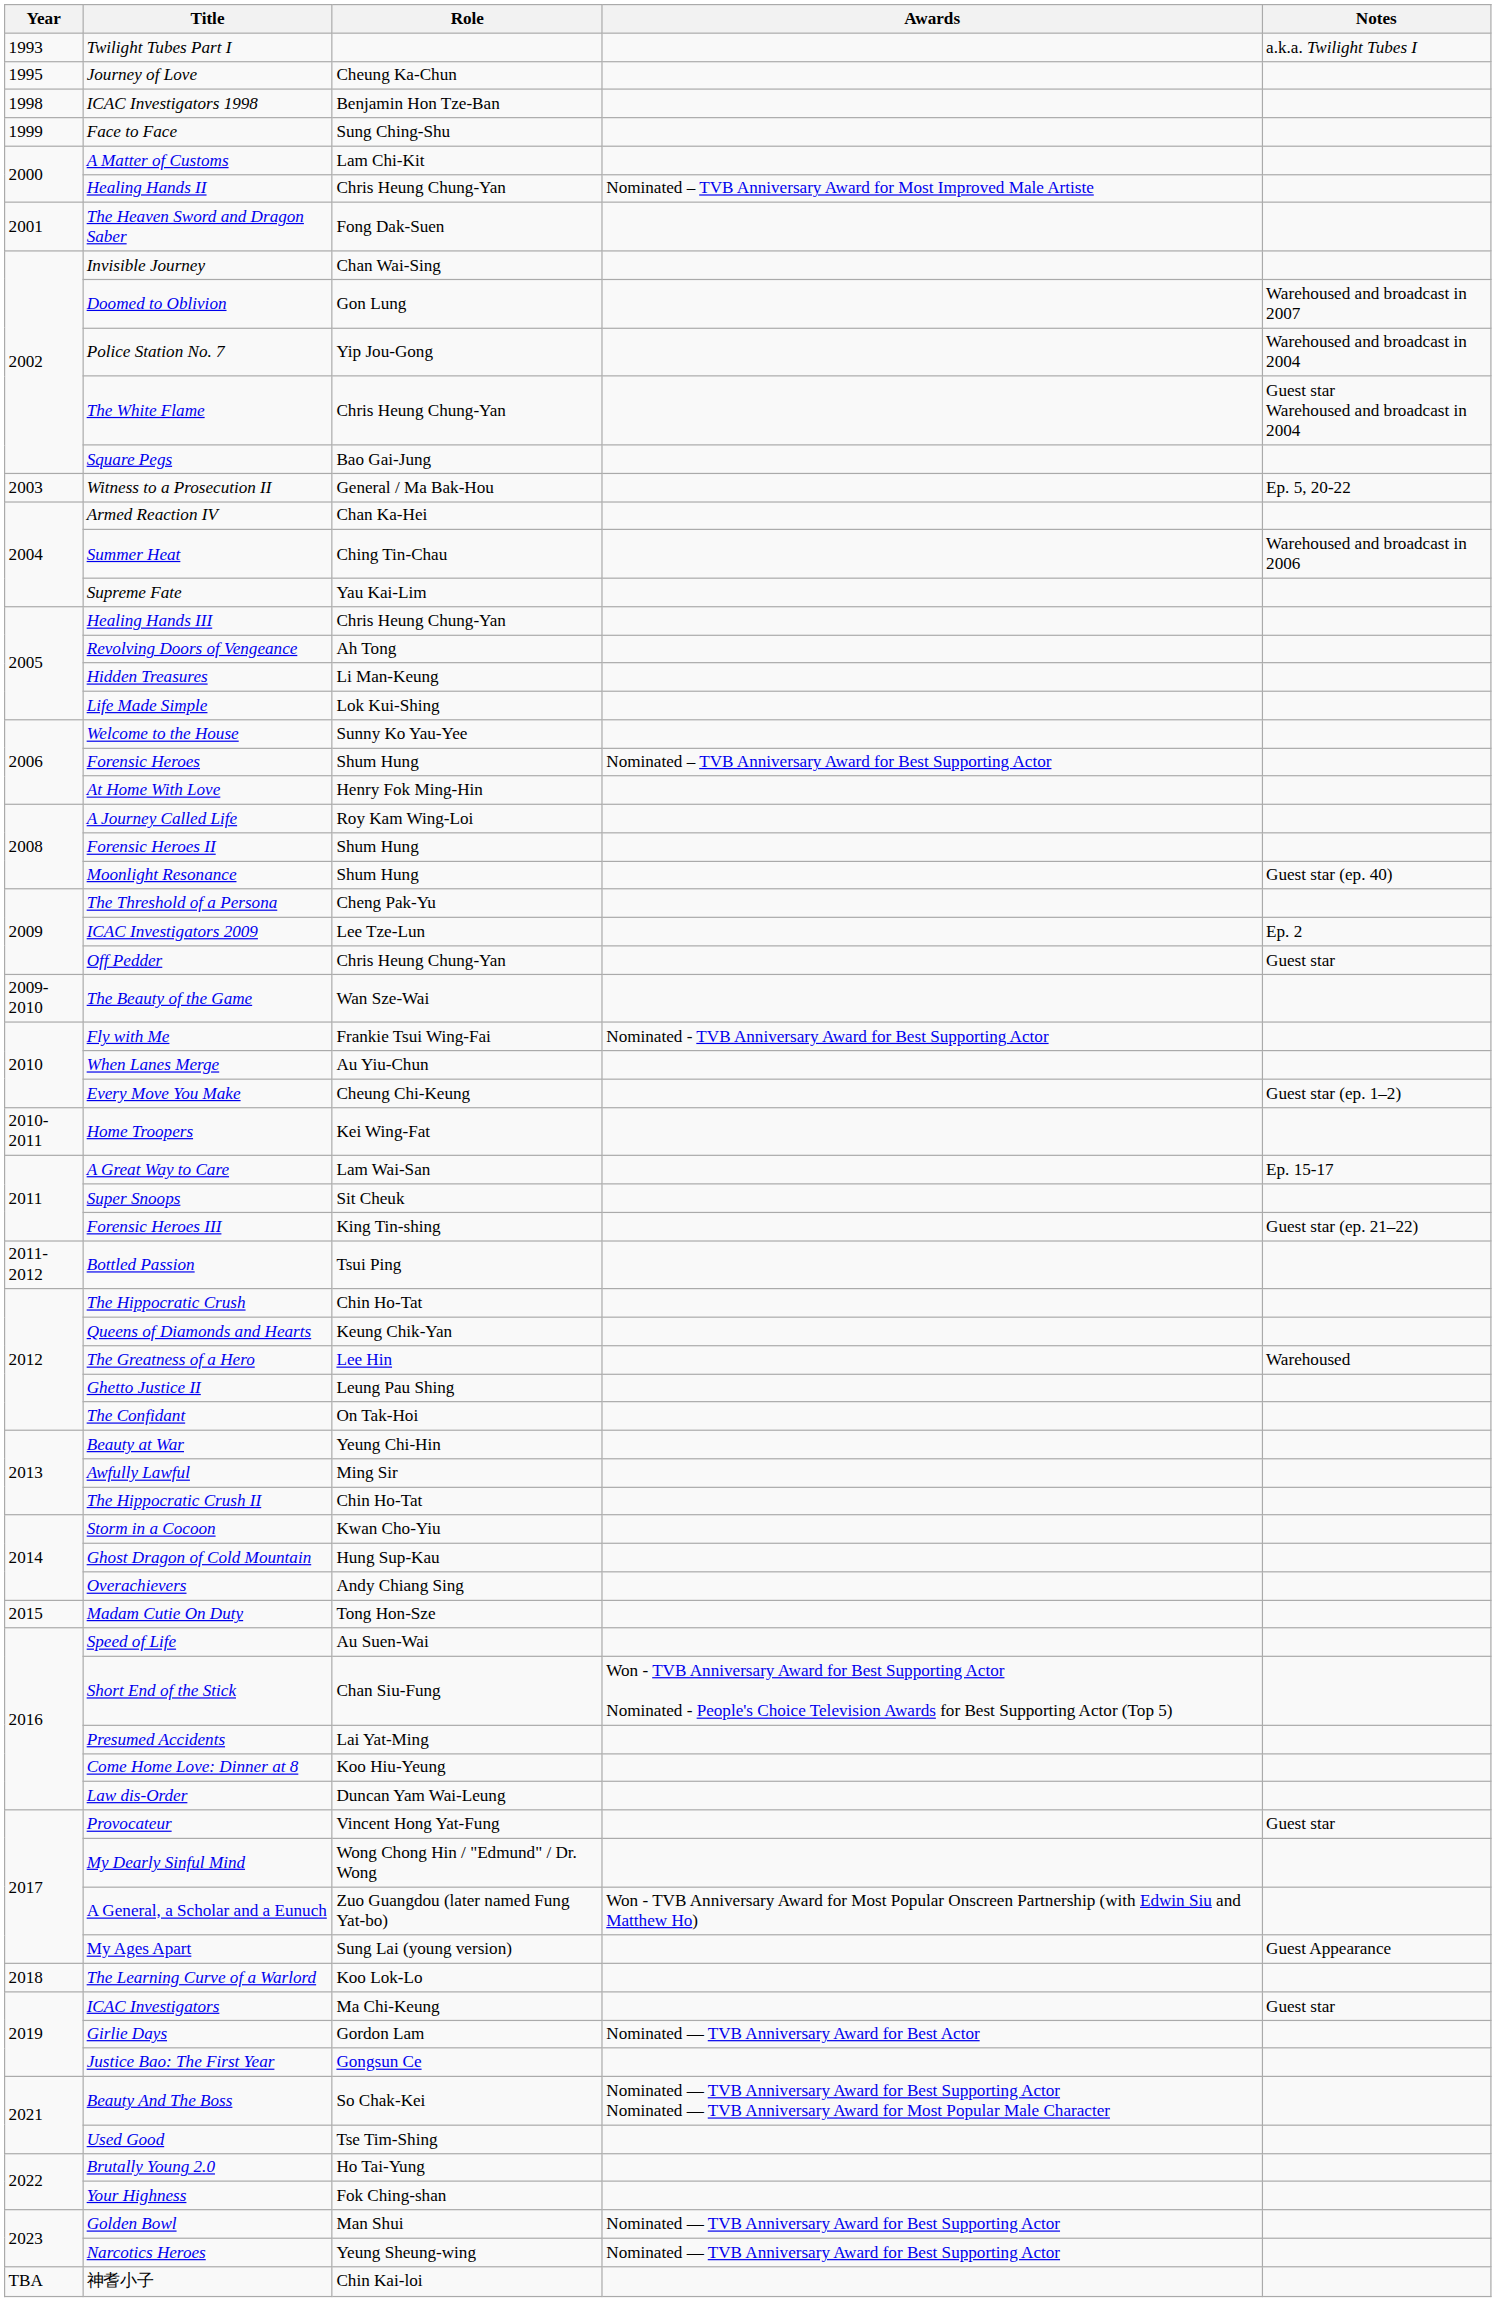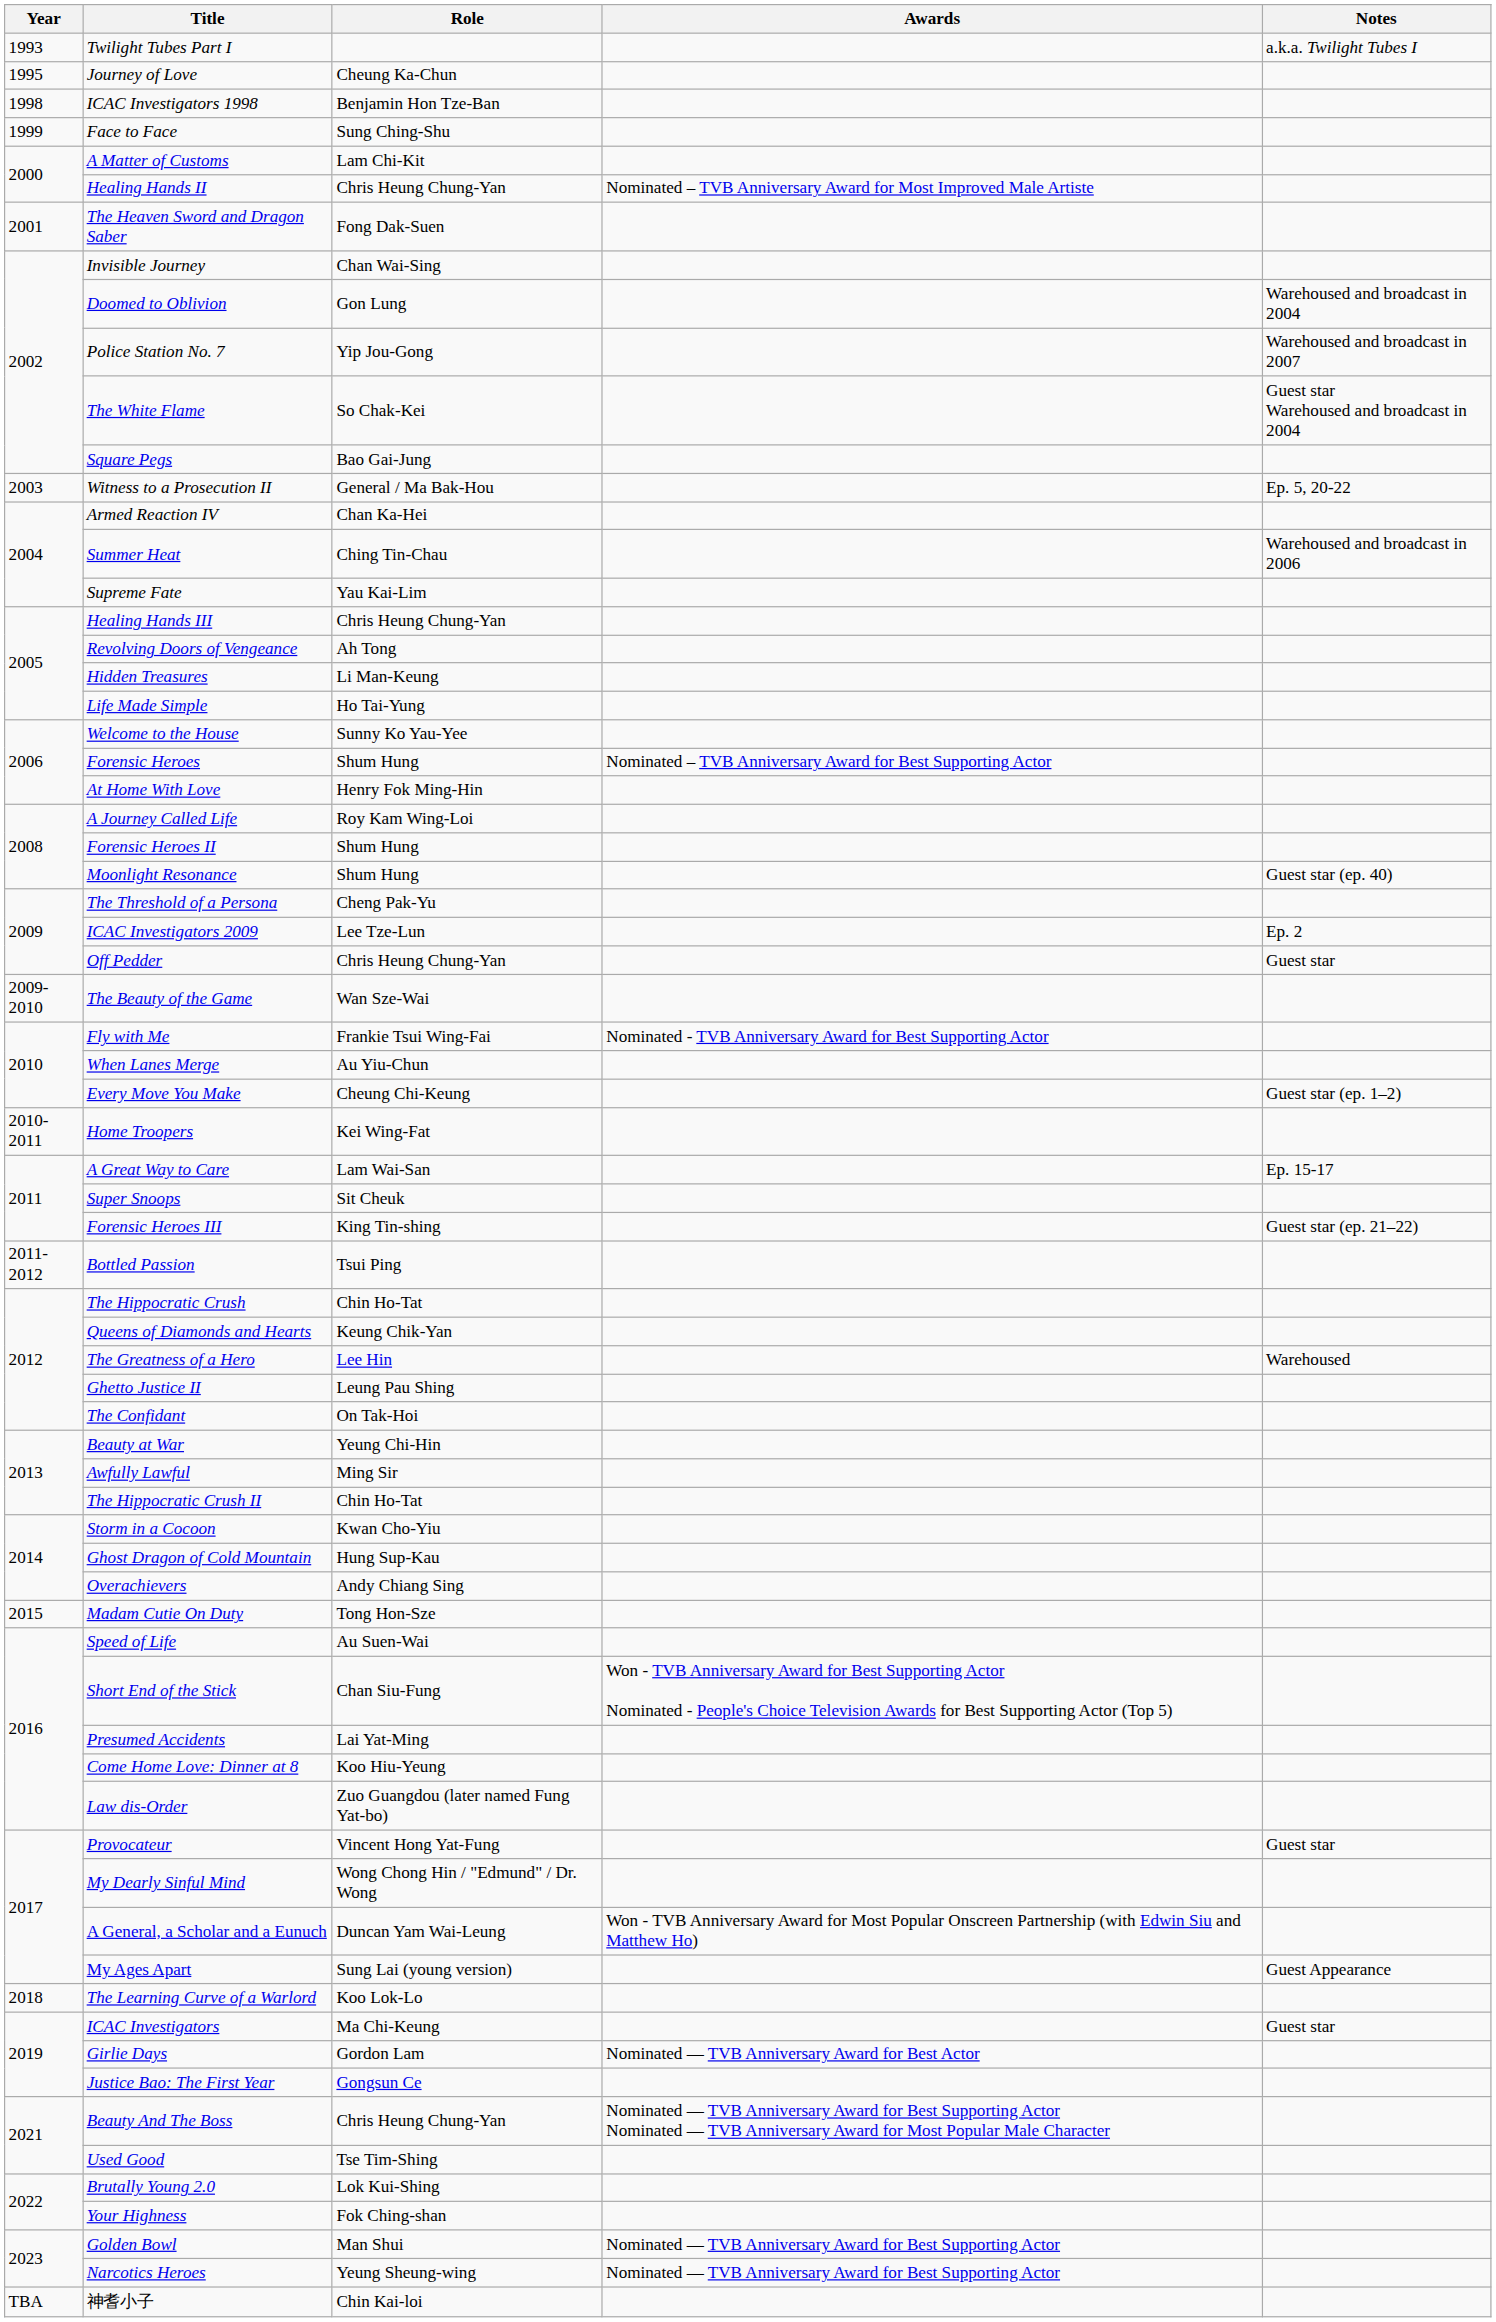Doomed to Oblivion | Notes: Warehoused and broadcast in 2007 -> Warehoused and broadcast in 2004
Police Station No. 7 | Notes: Warehoused and broadcast in 2004 -> Warehoused and broadcast in 2007
The White Flame | Role: Chris Heung Chung-Yan -> So Chak-Kei
Life Made Simple | Role: Lok Kui-Shing -> Ho Tai-Yung
Law dis-Order | Role: Duncan Yam Wai-Leung -> Zuo Guangdou (later named Fung Yat-bo)
A General, a Scholar and a Eunuch | Role: Zuo Guangdou (later named Fung Yat-bo) -> Duncan Yam Wai-Leung
Beauty And The Boss | Role: So Chak-Kei -> Chris Heung Chung-Yan
Brutally Young 2.0 | Role: Ho Tai-Yung -> Lok Kui-Shing
